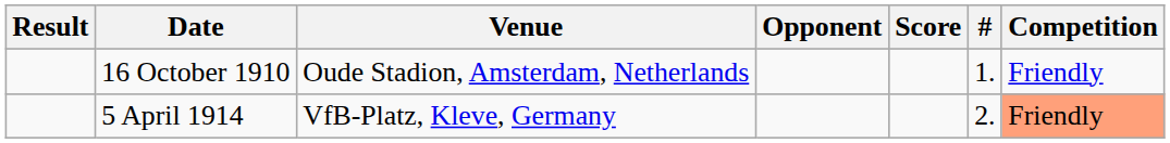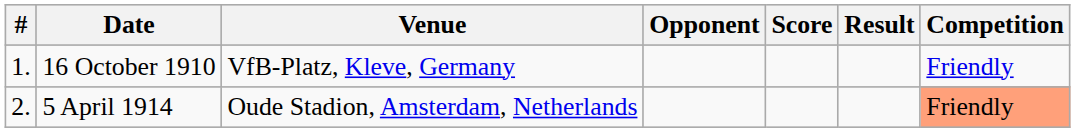columns swapped: # <-> Result
16 October 1910 | Venue: Oude Stadion, Amsterdam, Netherlands -> VfB-Platz, Kleve, Germany
5 April 1914 | Venue: VfB-Platz, Kleve, Germany -> Oude Stadion, Amsterdam, Netherlands
